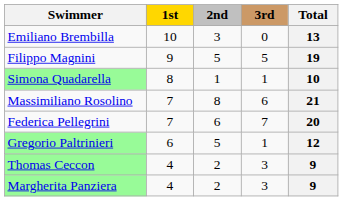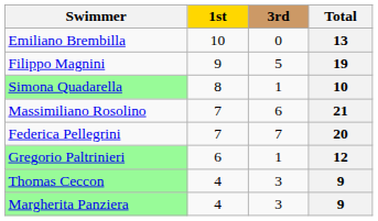- column: 2nd | 3 | 5 | 1 | 8 | 6 | 5 | 2 | 2
